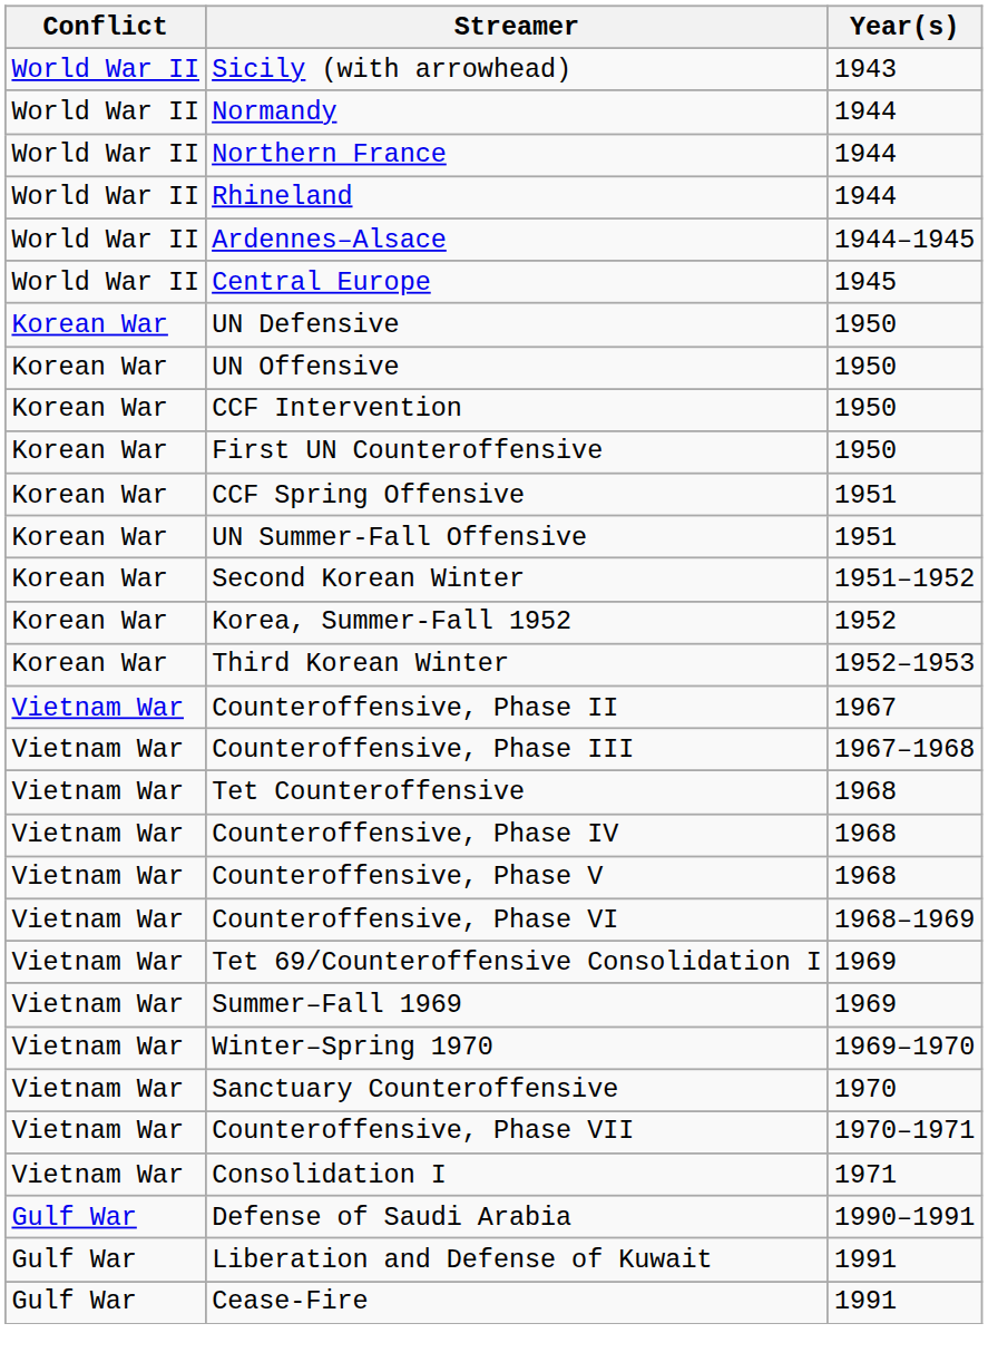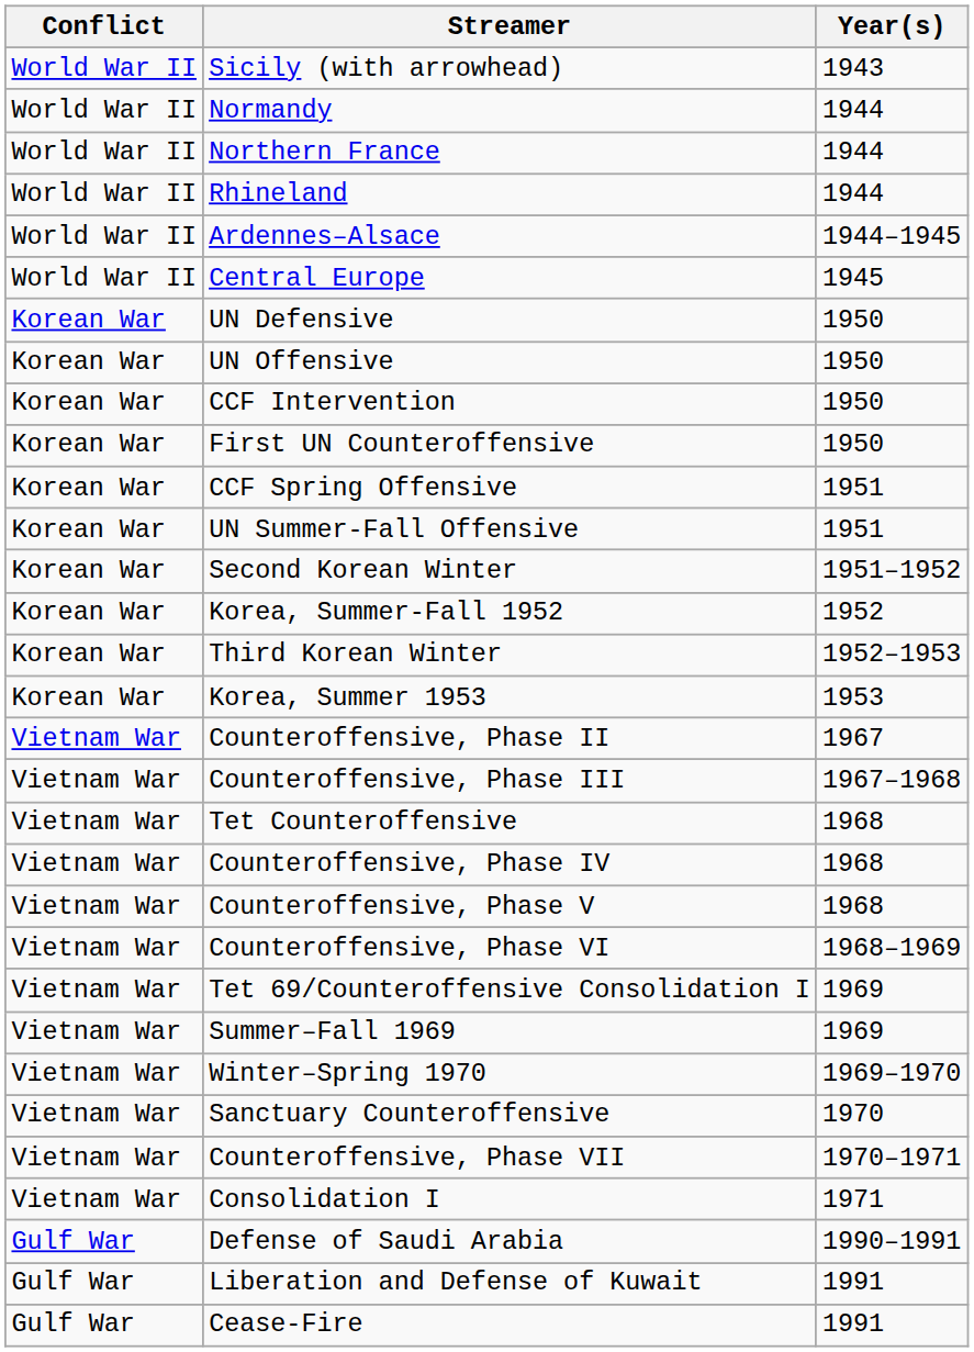+ row: Korean War | Korea, Summer 1953 | 1953
